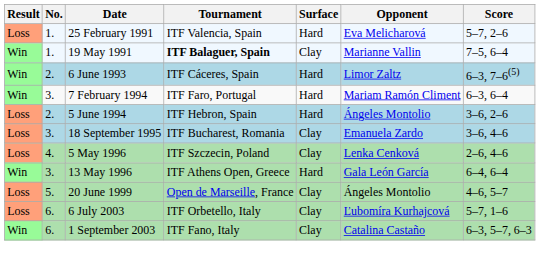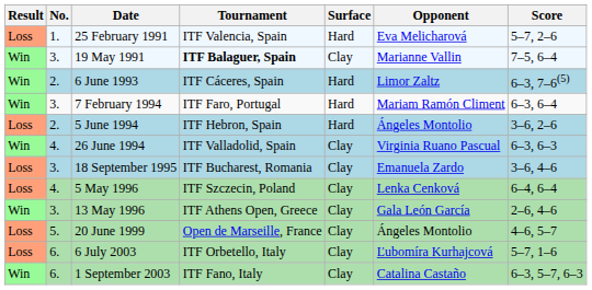19 May 1991 | No.: 1. -> 3.
+ row: Win | 4. | 26 June 1994 | ITF Valladolid, Spain | Clay | Virginia Ruano Pascual | 6–3, 6–3
5 May 1996 | Score: 2–6, 4–6 -> 6–4, 6–4
13 May 1996 | Surface: Hard -> Clay
13 May 1996 | Score: 6–4, 6–4 -> 2–6, 4–6
